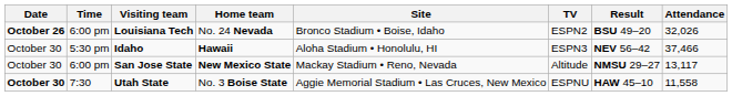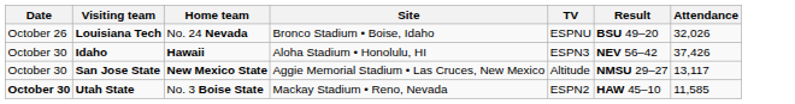- column: Time | 6:00 pm | 5:30 pm | 6:00 pm | 7:30
Louisiana Tech | Date: bold -> normal
Louisiana Tech | TV: ESPN2 -> ESPNU
Idaho | Attendance: 37,466 -> 37,426
San Jose State | Site: Mackay Stadium • Reno, Nevada -> Aggie Memorial Stadium • Las Cruces, New Mexico
Utah State | Site: Aggie Memorial Stadium • Las Cruces, New Mexico -> Mackay Stadium • Reno, Nevada
Utah State | TV: ESPNU -> ESPN2
Utah State | Attendance: 11,558 -> 11,585
